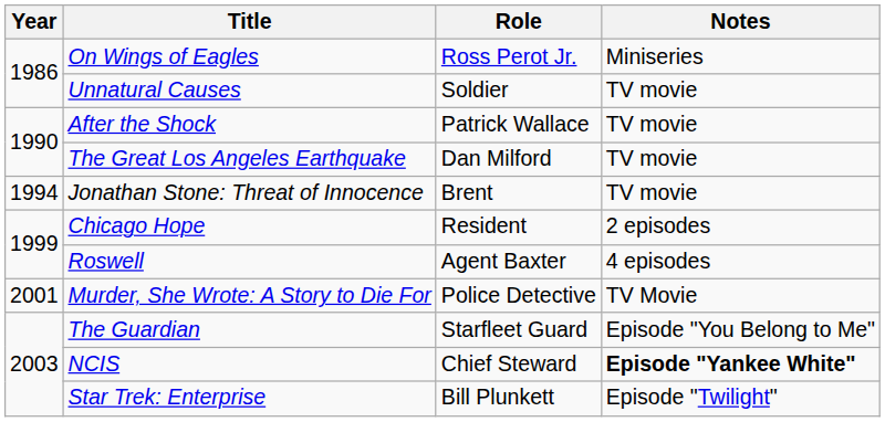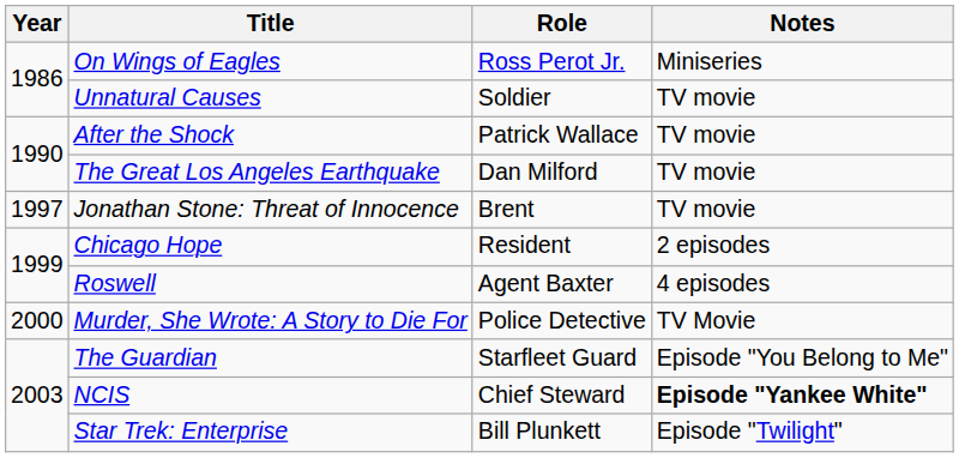Jonathan Stone: Threat of Innocence | Year: 1994 -> 1997
Murder, She Wrote: A Story to Die For | Year: 2001 -> 2000
